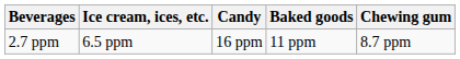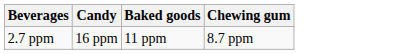- column: Ice cream, ices, etc. | 6.5 ppm
